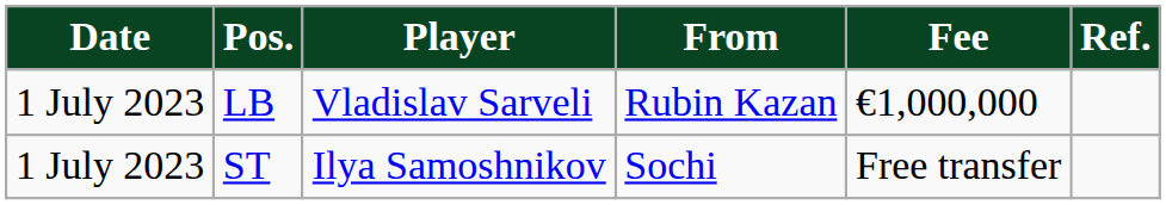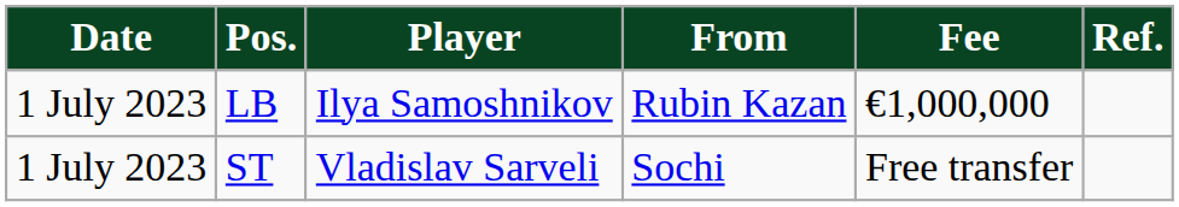LB | Player: Vladislav Sarveli -> Ilya Samoshnikov
ST | Player: Ilya Samoshnikov -> Vladislav Sarveli
